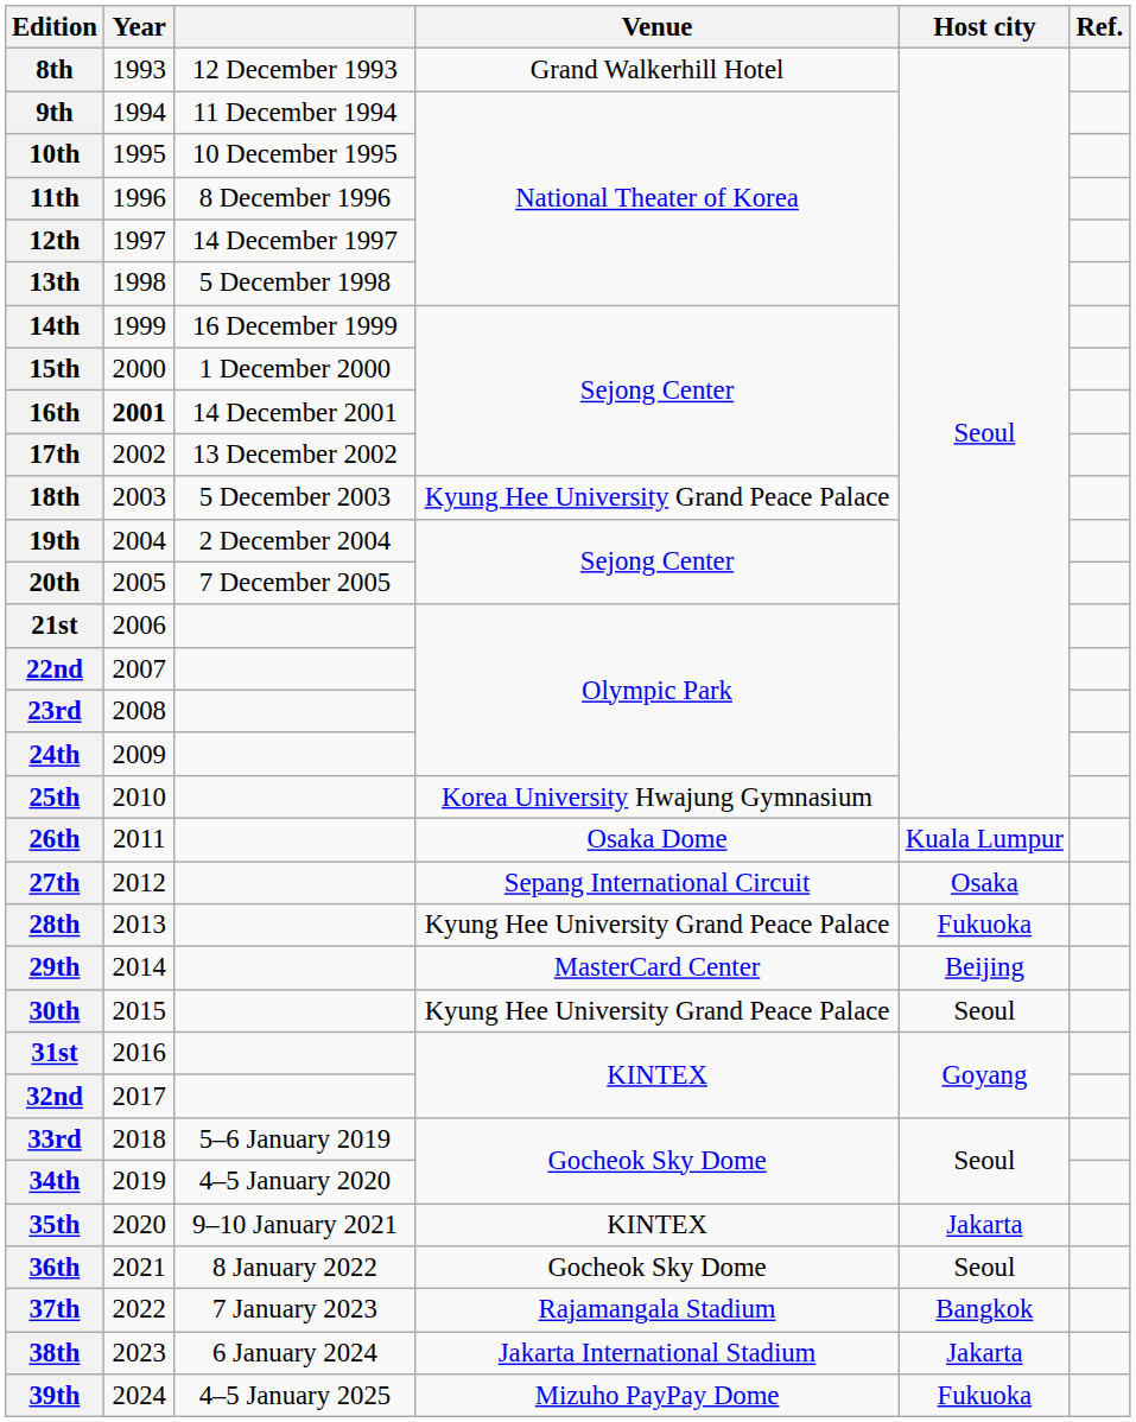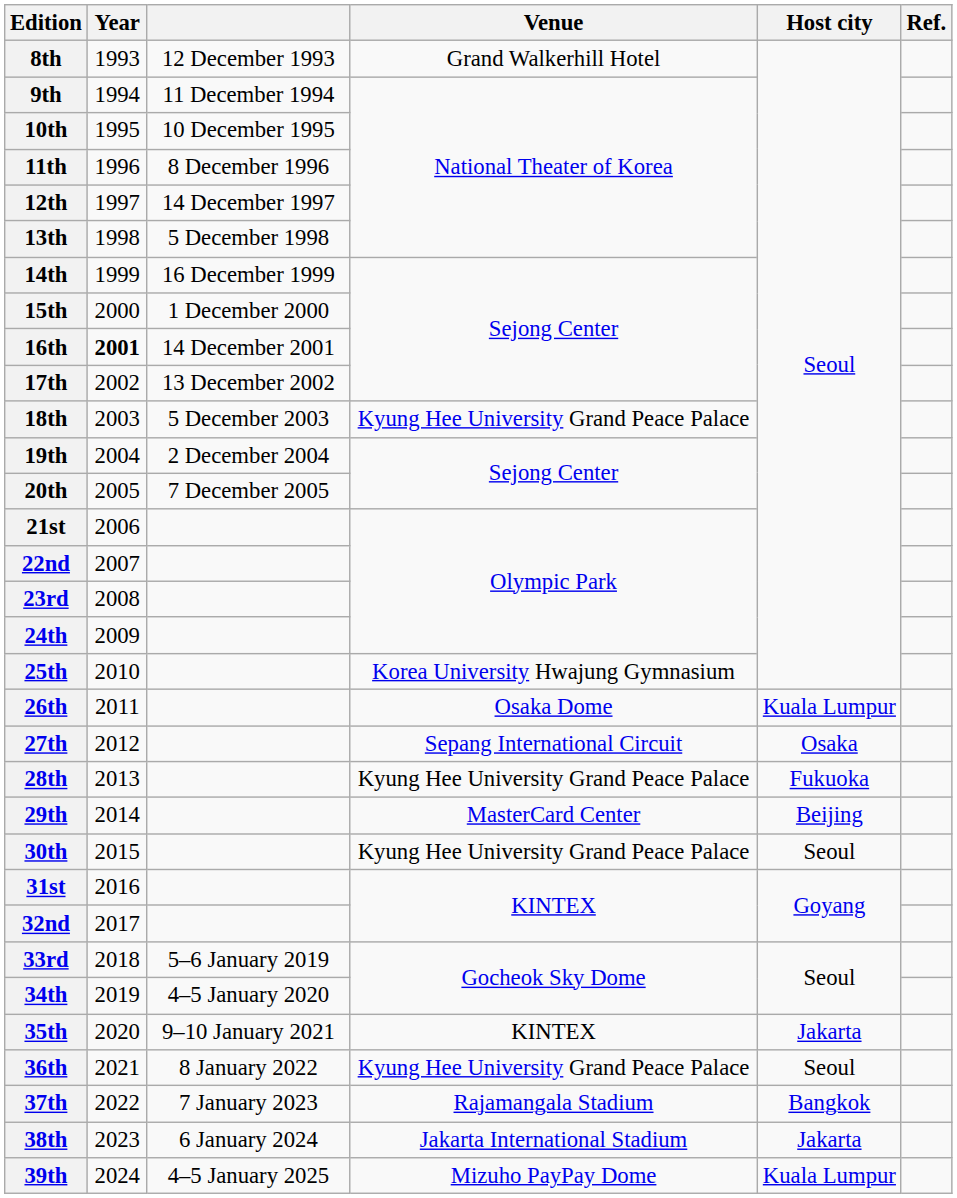36th | Venue: Gocheok Sky Dome -> Kyung Hee University Grand Peace Palace
39th | Host city: Fukuoka -> Kuala Lumpur
